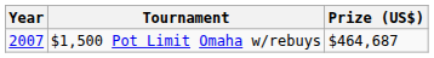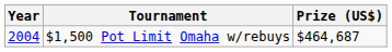$1,500 Pot Limit Omaha w/rebuys | Year: 2007 -> 2004
